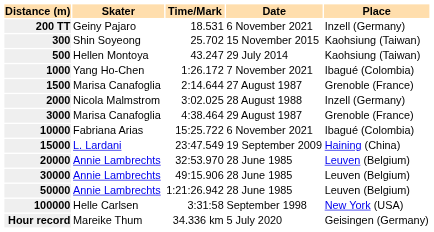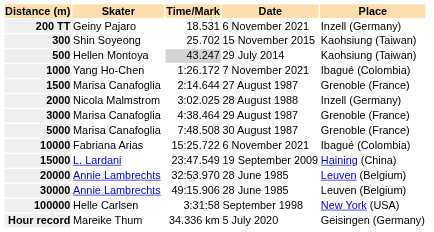500 | Time/Mark: no background -> lightgrey background
+ row: 5000 | Marisa Canafoglia | 7:48.508 | 30 August 1987 | Grenoble (France)
- row: 50000 | Annie Lambrechts | 1:21:26.942 | 28 June 1985 | Leuven (Belgium)
